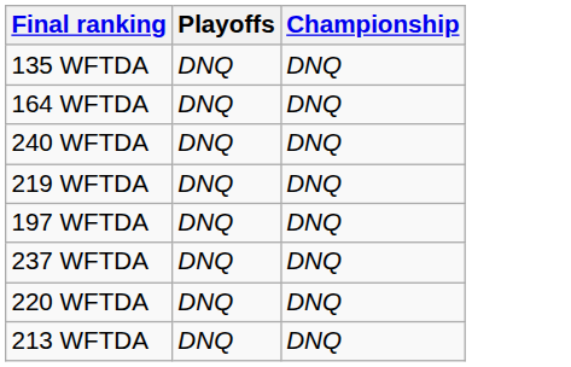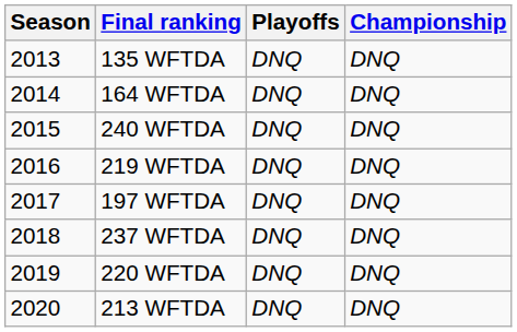+ column: Season | 2013 | 2014 | 2015 | 2016 | 2017 | 2018 | 2019 | 2020
